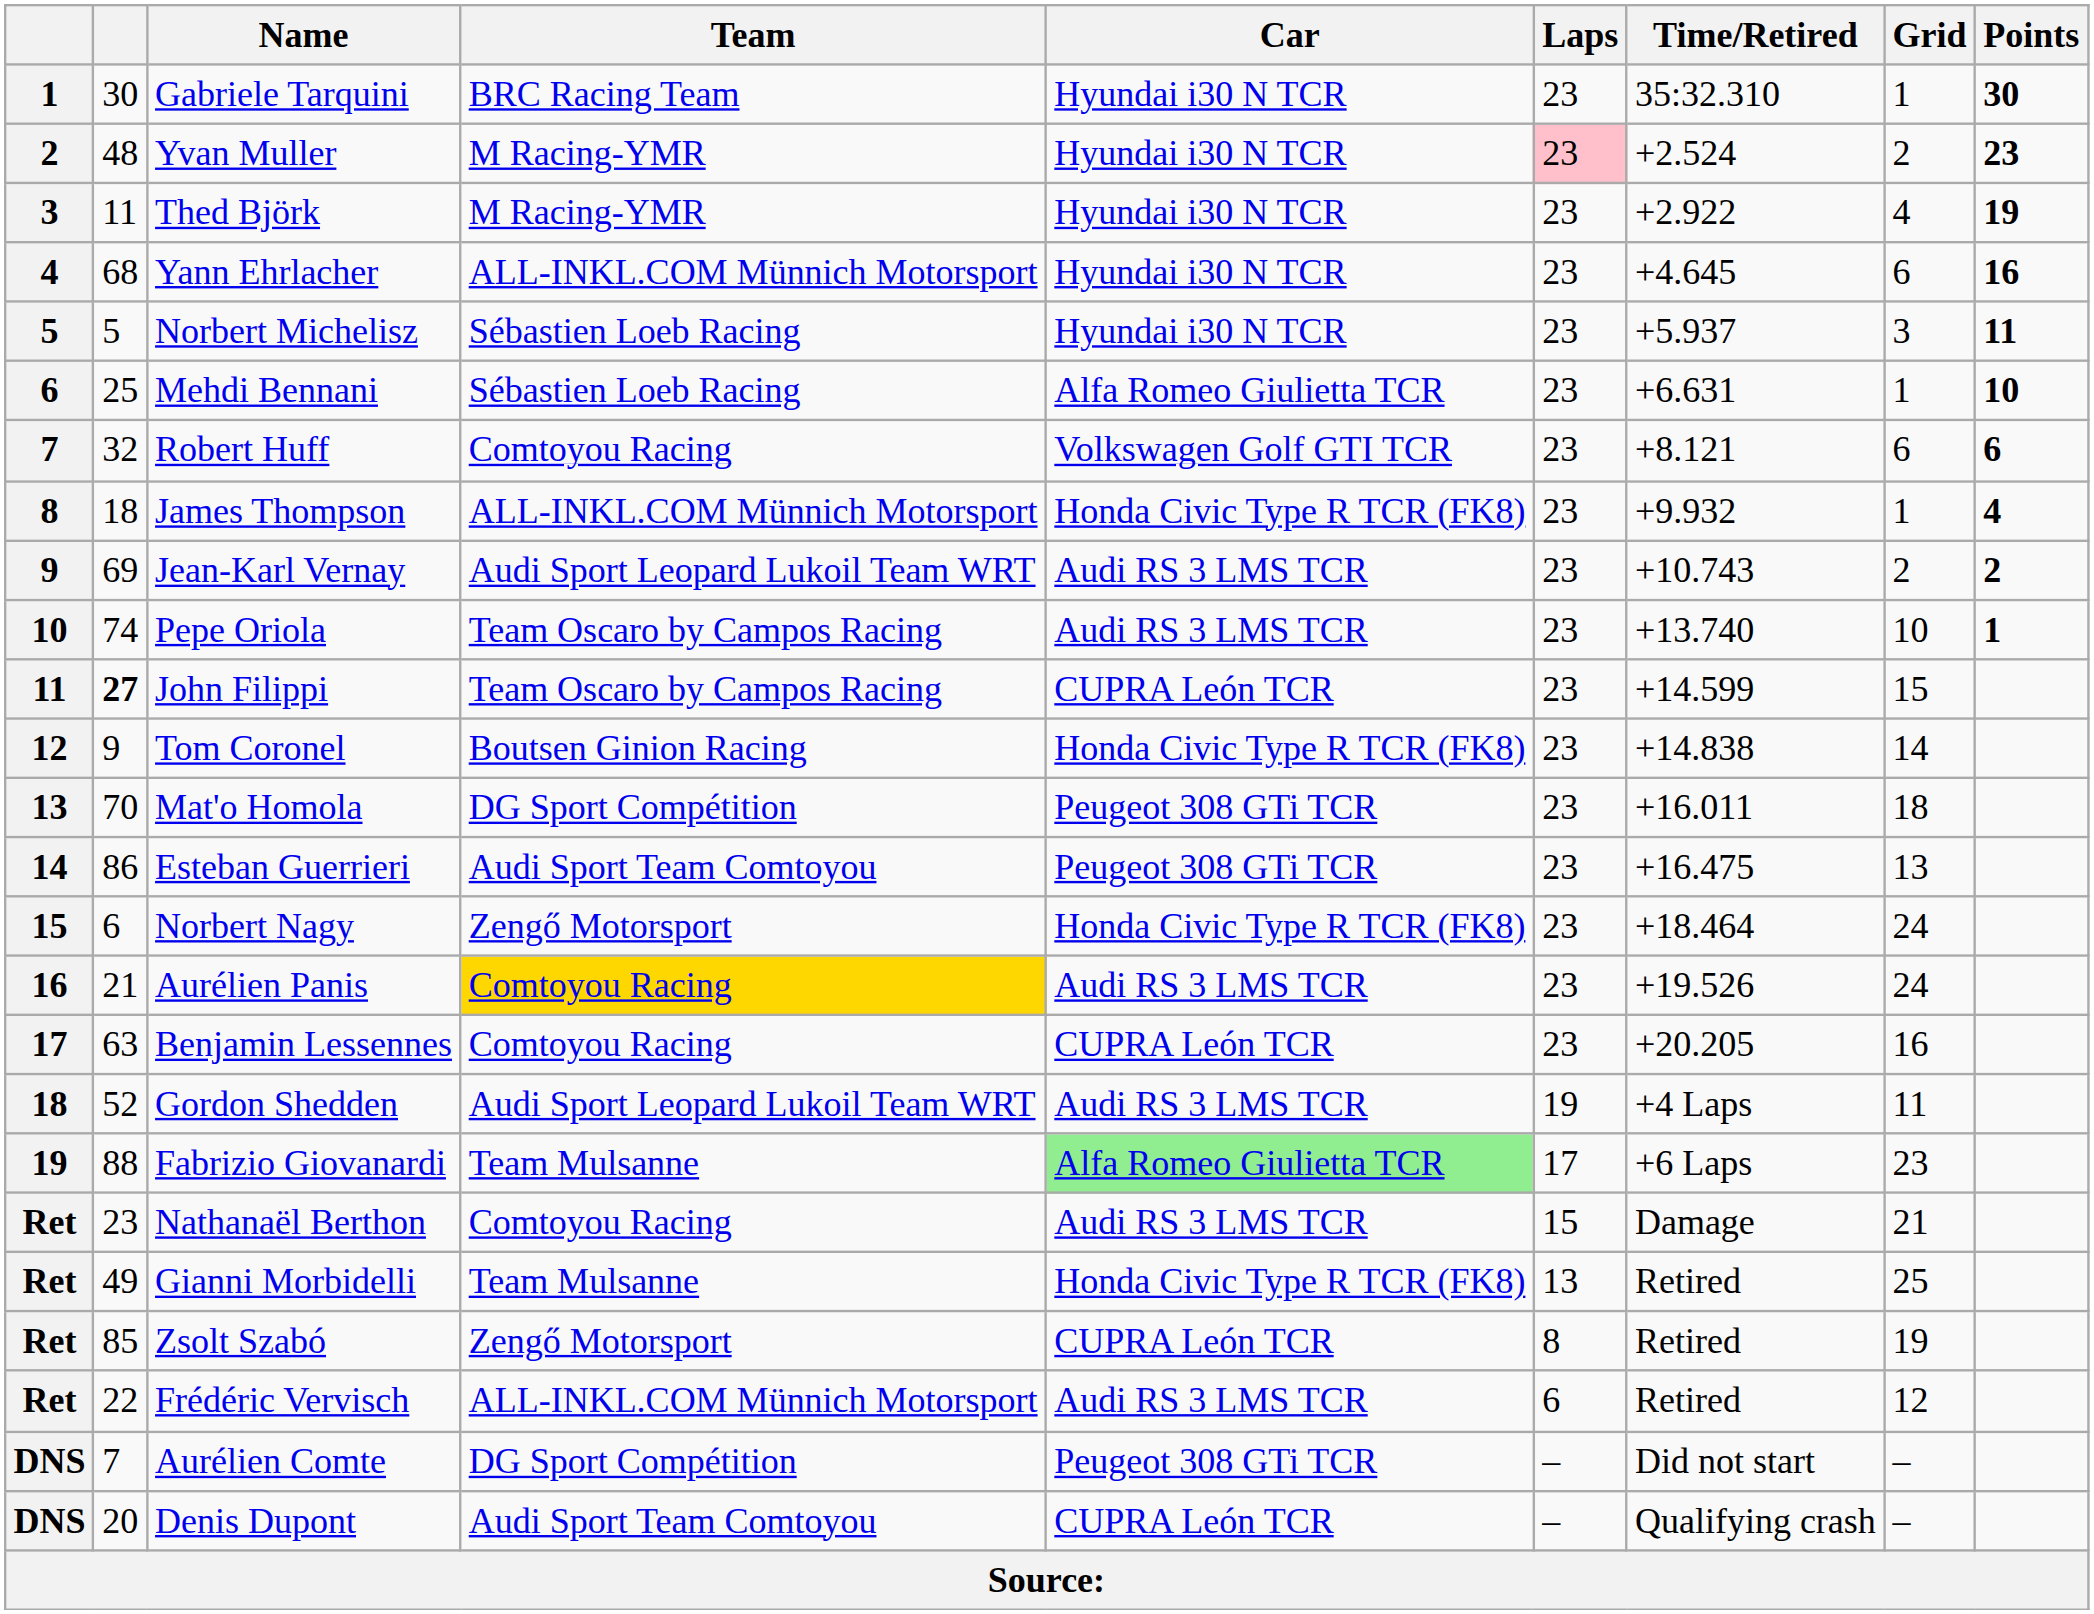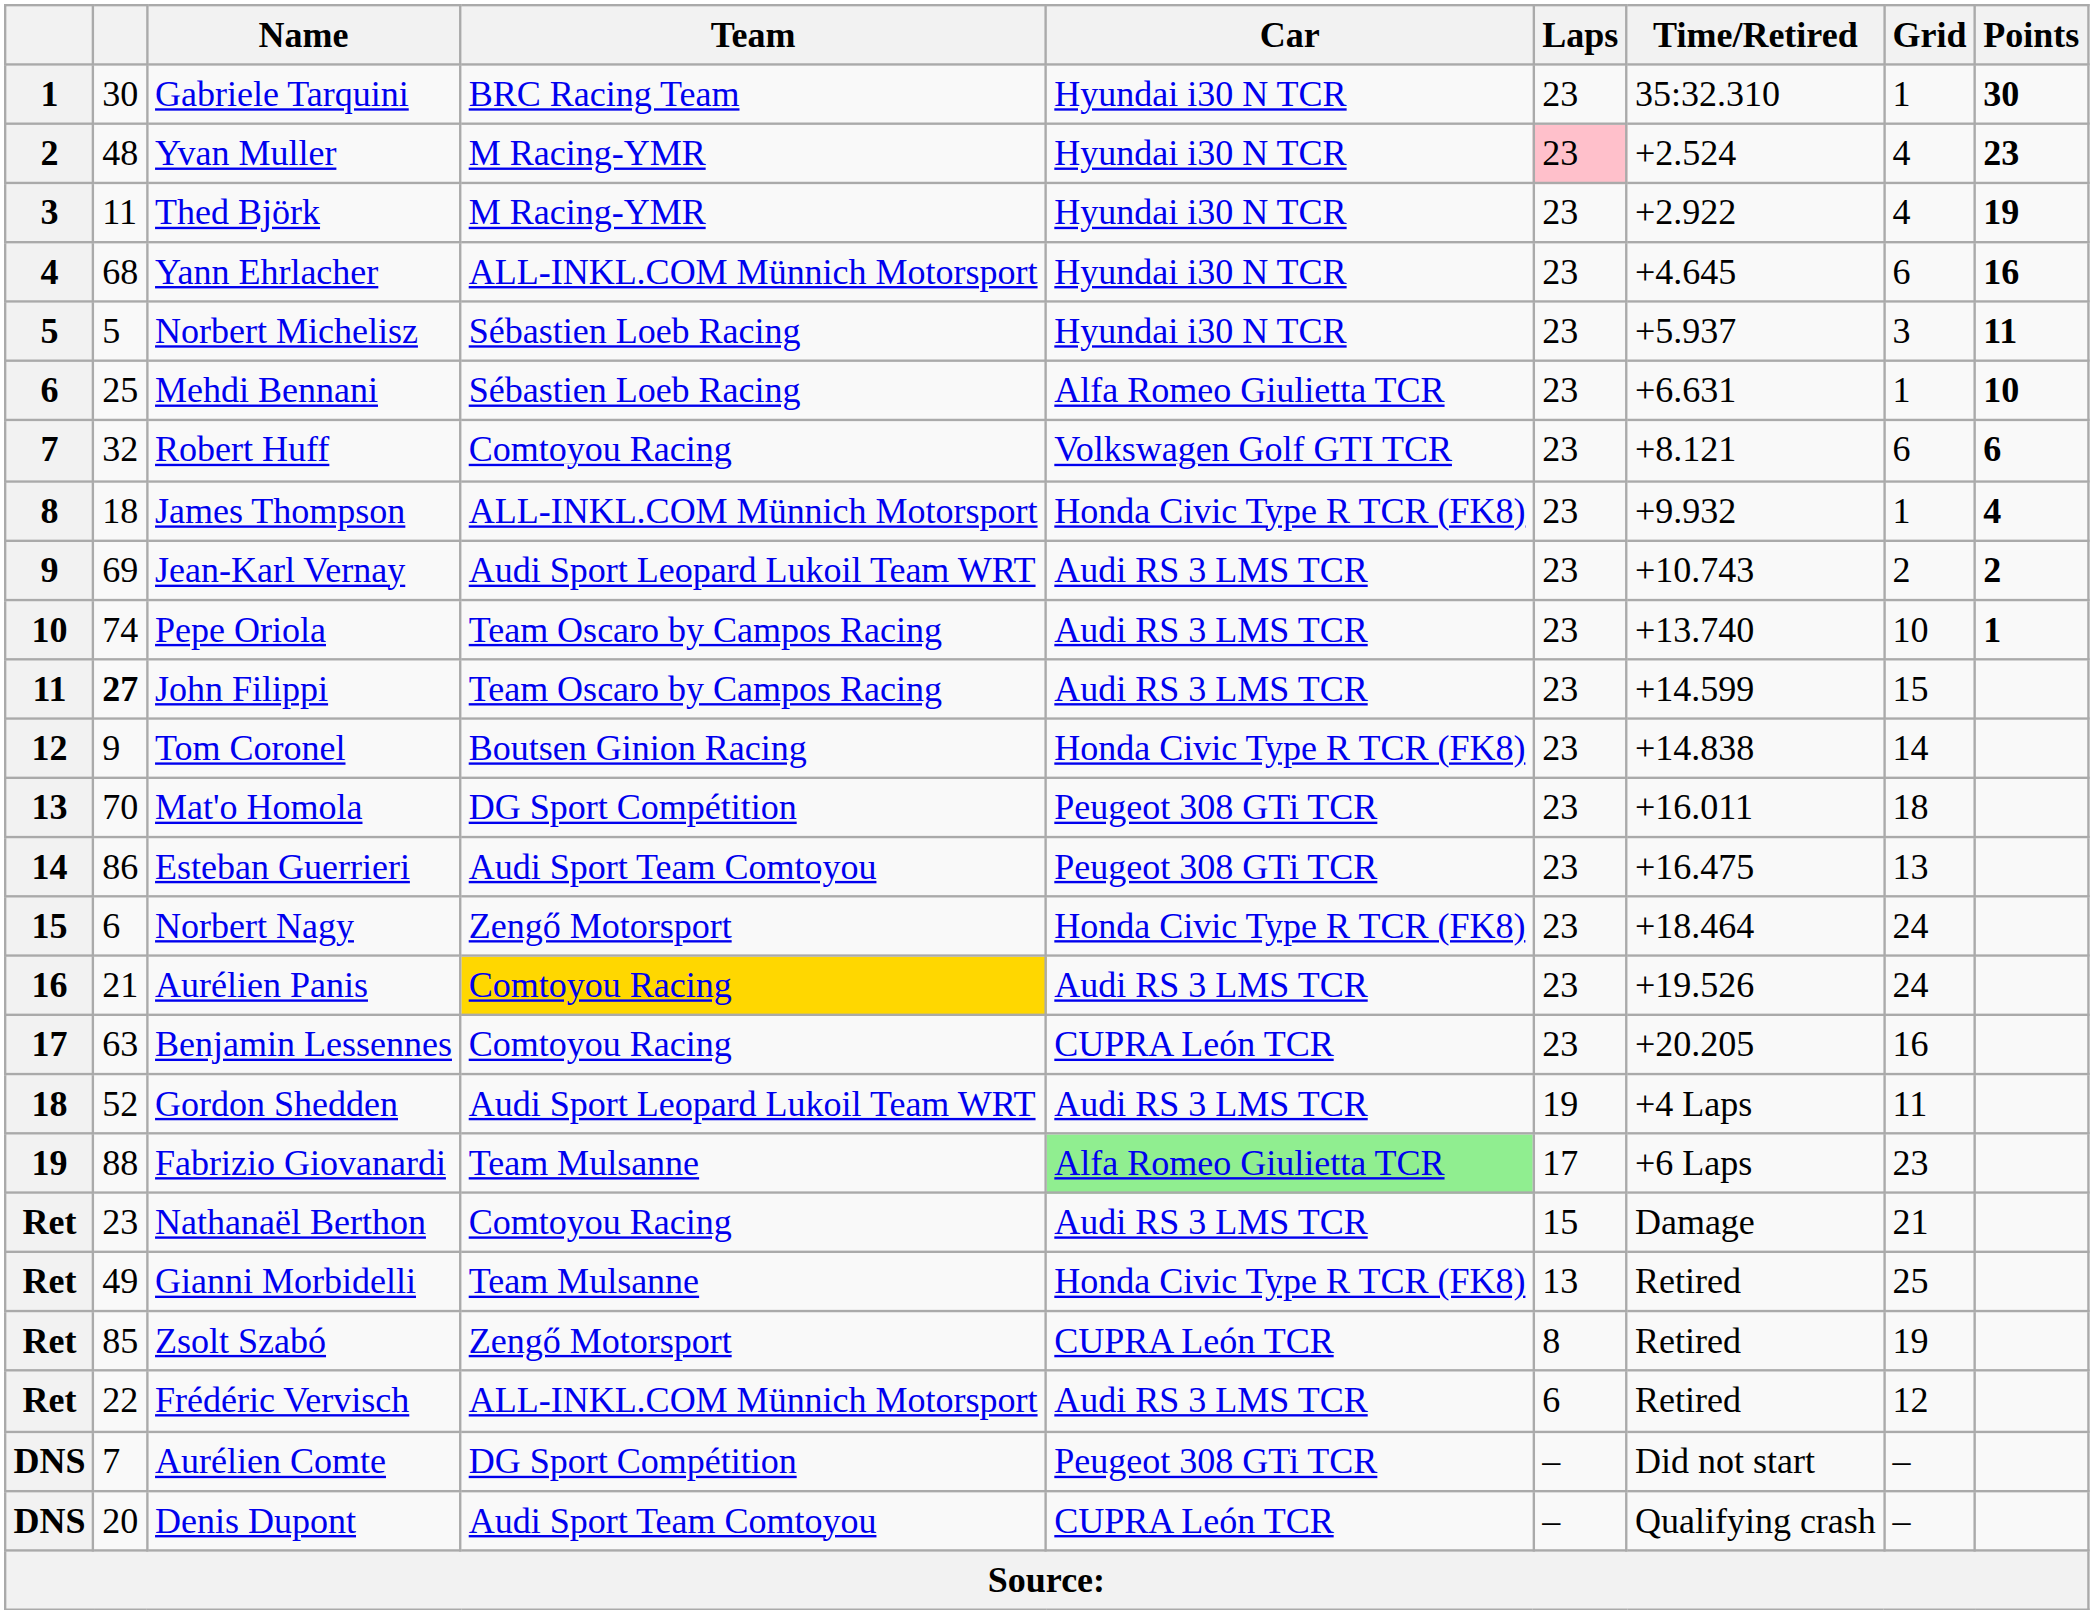Yvan Muller | Grid: 2 -> 4
John Filippi | Car: CUPRA León TCR -> Audi RS 3 LMS TCR
